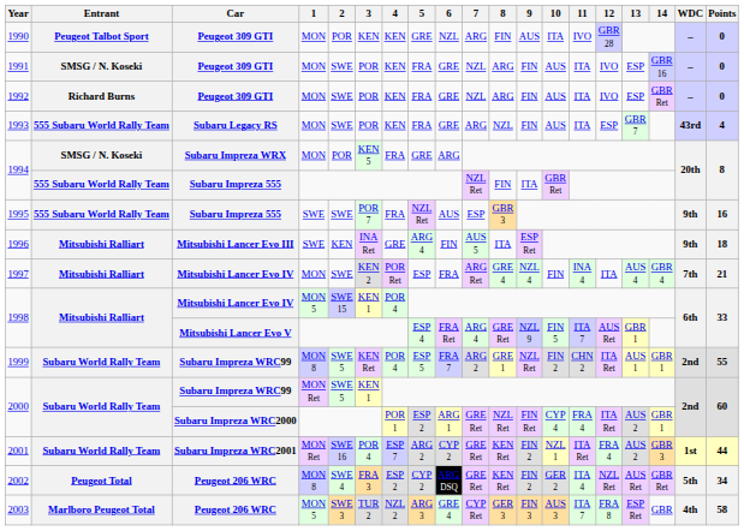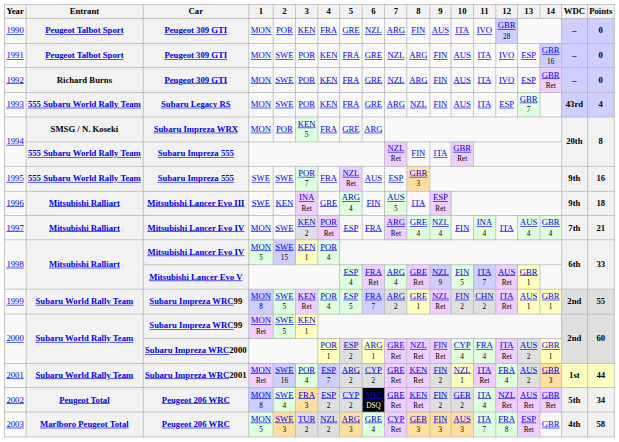1990 | 4: KEN -> FRA
1991 | Entrant: SMSG / N. Koseki -> Peugeot Talbot Sport
